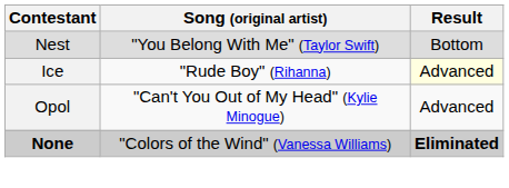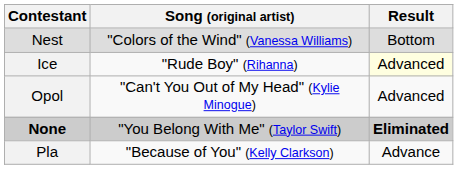Nest | Song (original artist): "You Belong With Me" (Taylor Swift) -> "Colors of the Wind" (Vanessa Williams)
None | Song (original artist): "Colors of the Wind" (Vanessa Williams) -> "You Belong With Me" (Taylor Swift)
+ row: Pla | "Because of You" (Kelly Clarkson) | Advance
